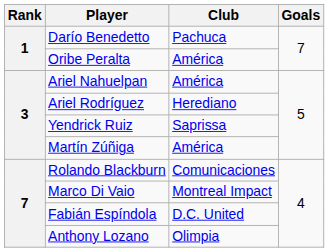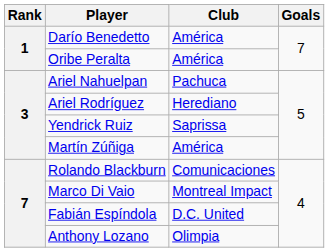Darío Benedetto | Club: Pachuca -> América
Ariel Nahuelpan | Club: América -> Pachuca
